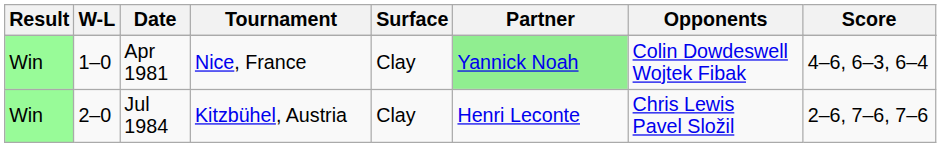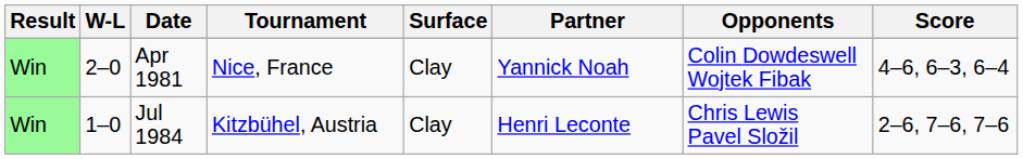Apr 1981 | W-L: 1–0 -> 2–0
Apr 1981 | Partner: lightgreen background -> no background
Jul 1984 | W-L: 2–0 -> 1–0
